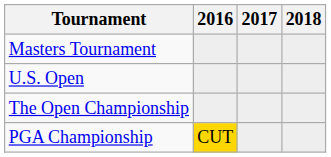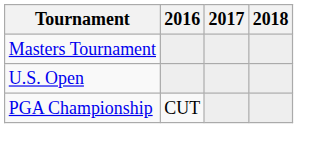- row: The Open Championship
PGA Championship | 2016: gold background -> no background
